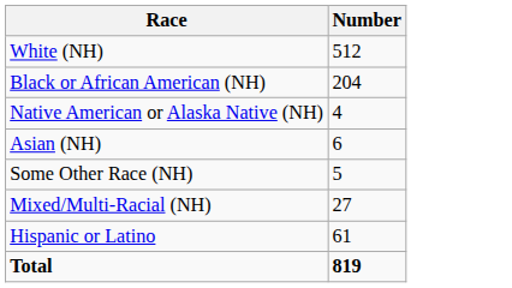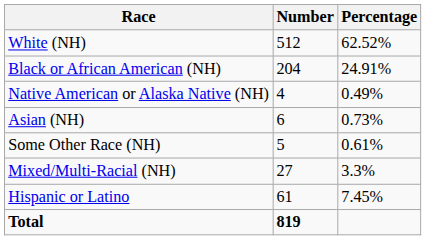+ column: Percentage | 62.52% | 24.91% | 0.49% | 0.73% | 0.61% | 3.3% | 7.45%
